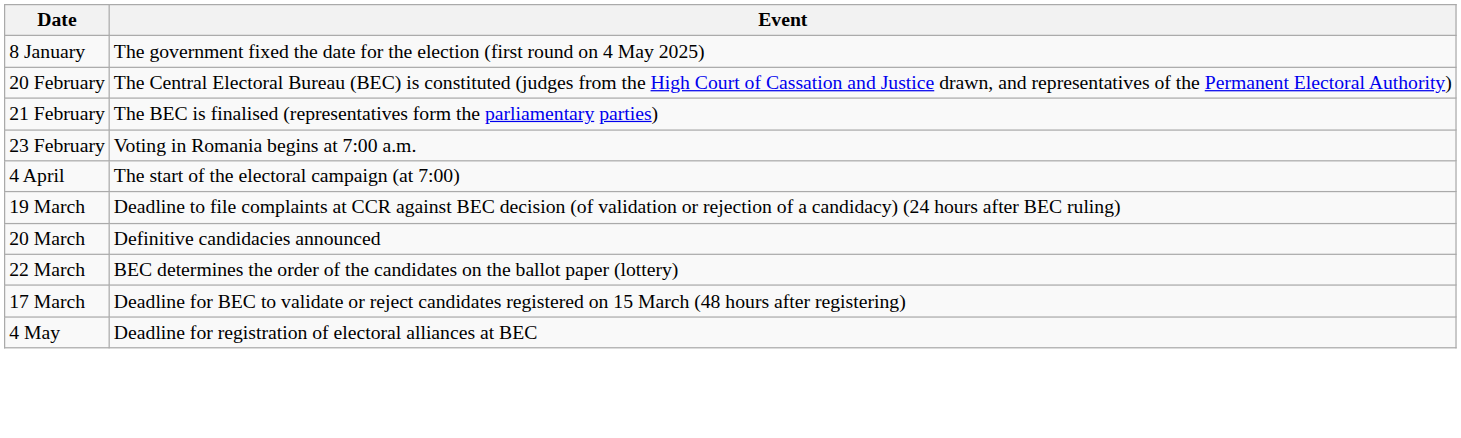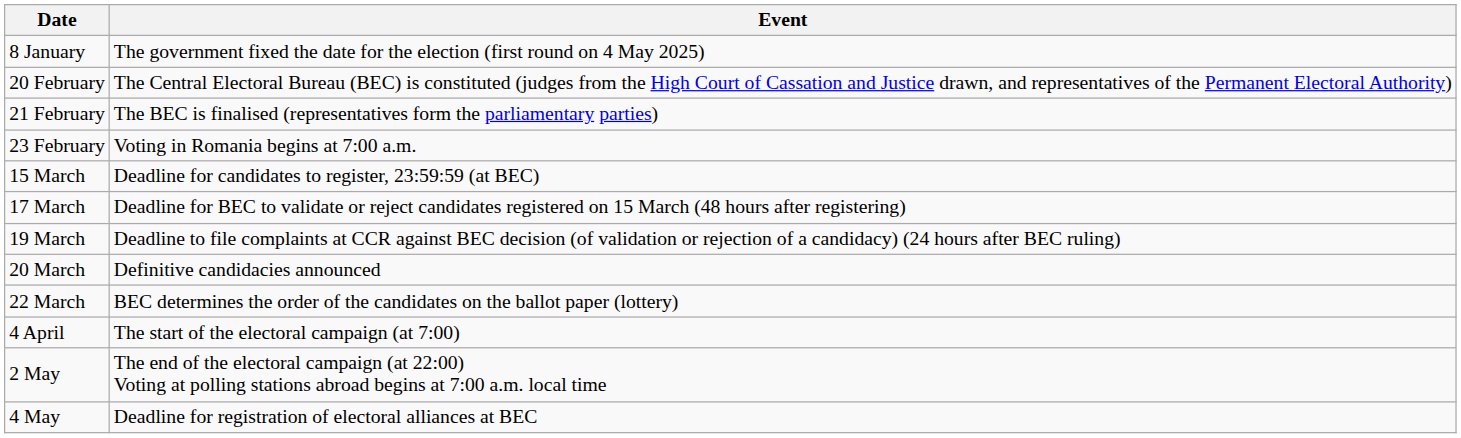+ row: 15 March | Deadline for candidates to register, 23:59:59 (at BEC)
rows swapped: 17 March <-> 4 April
+ row: 2 May | The end of the electoral campaign (at 22:00) Voting at polling stations abroad begins at 7:00 a.m. local time
